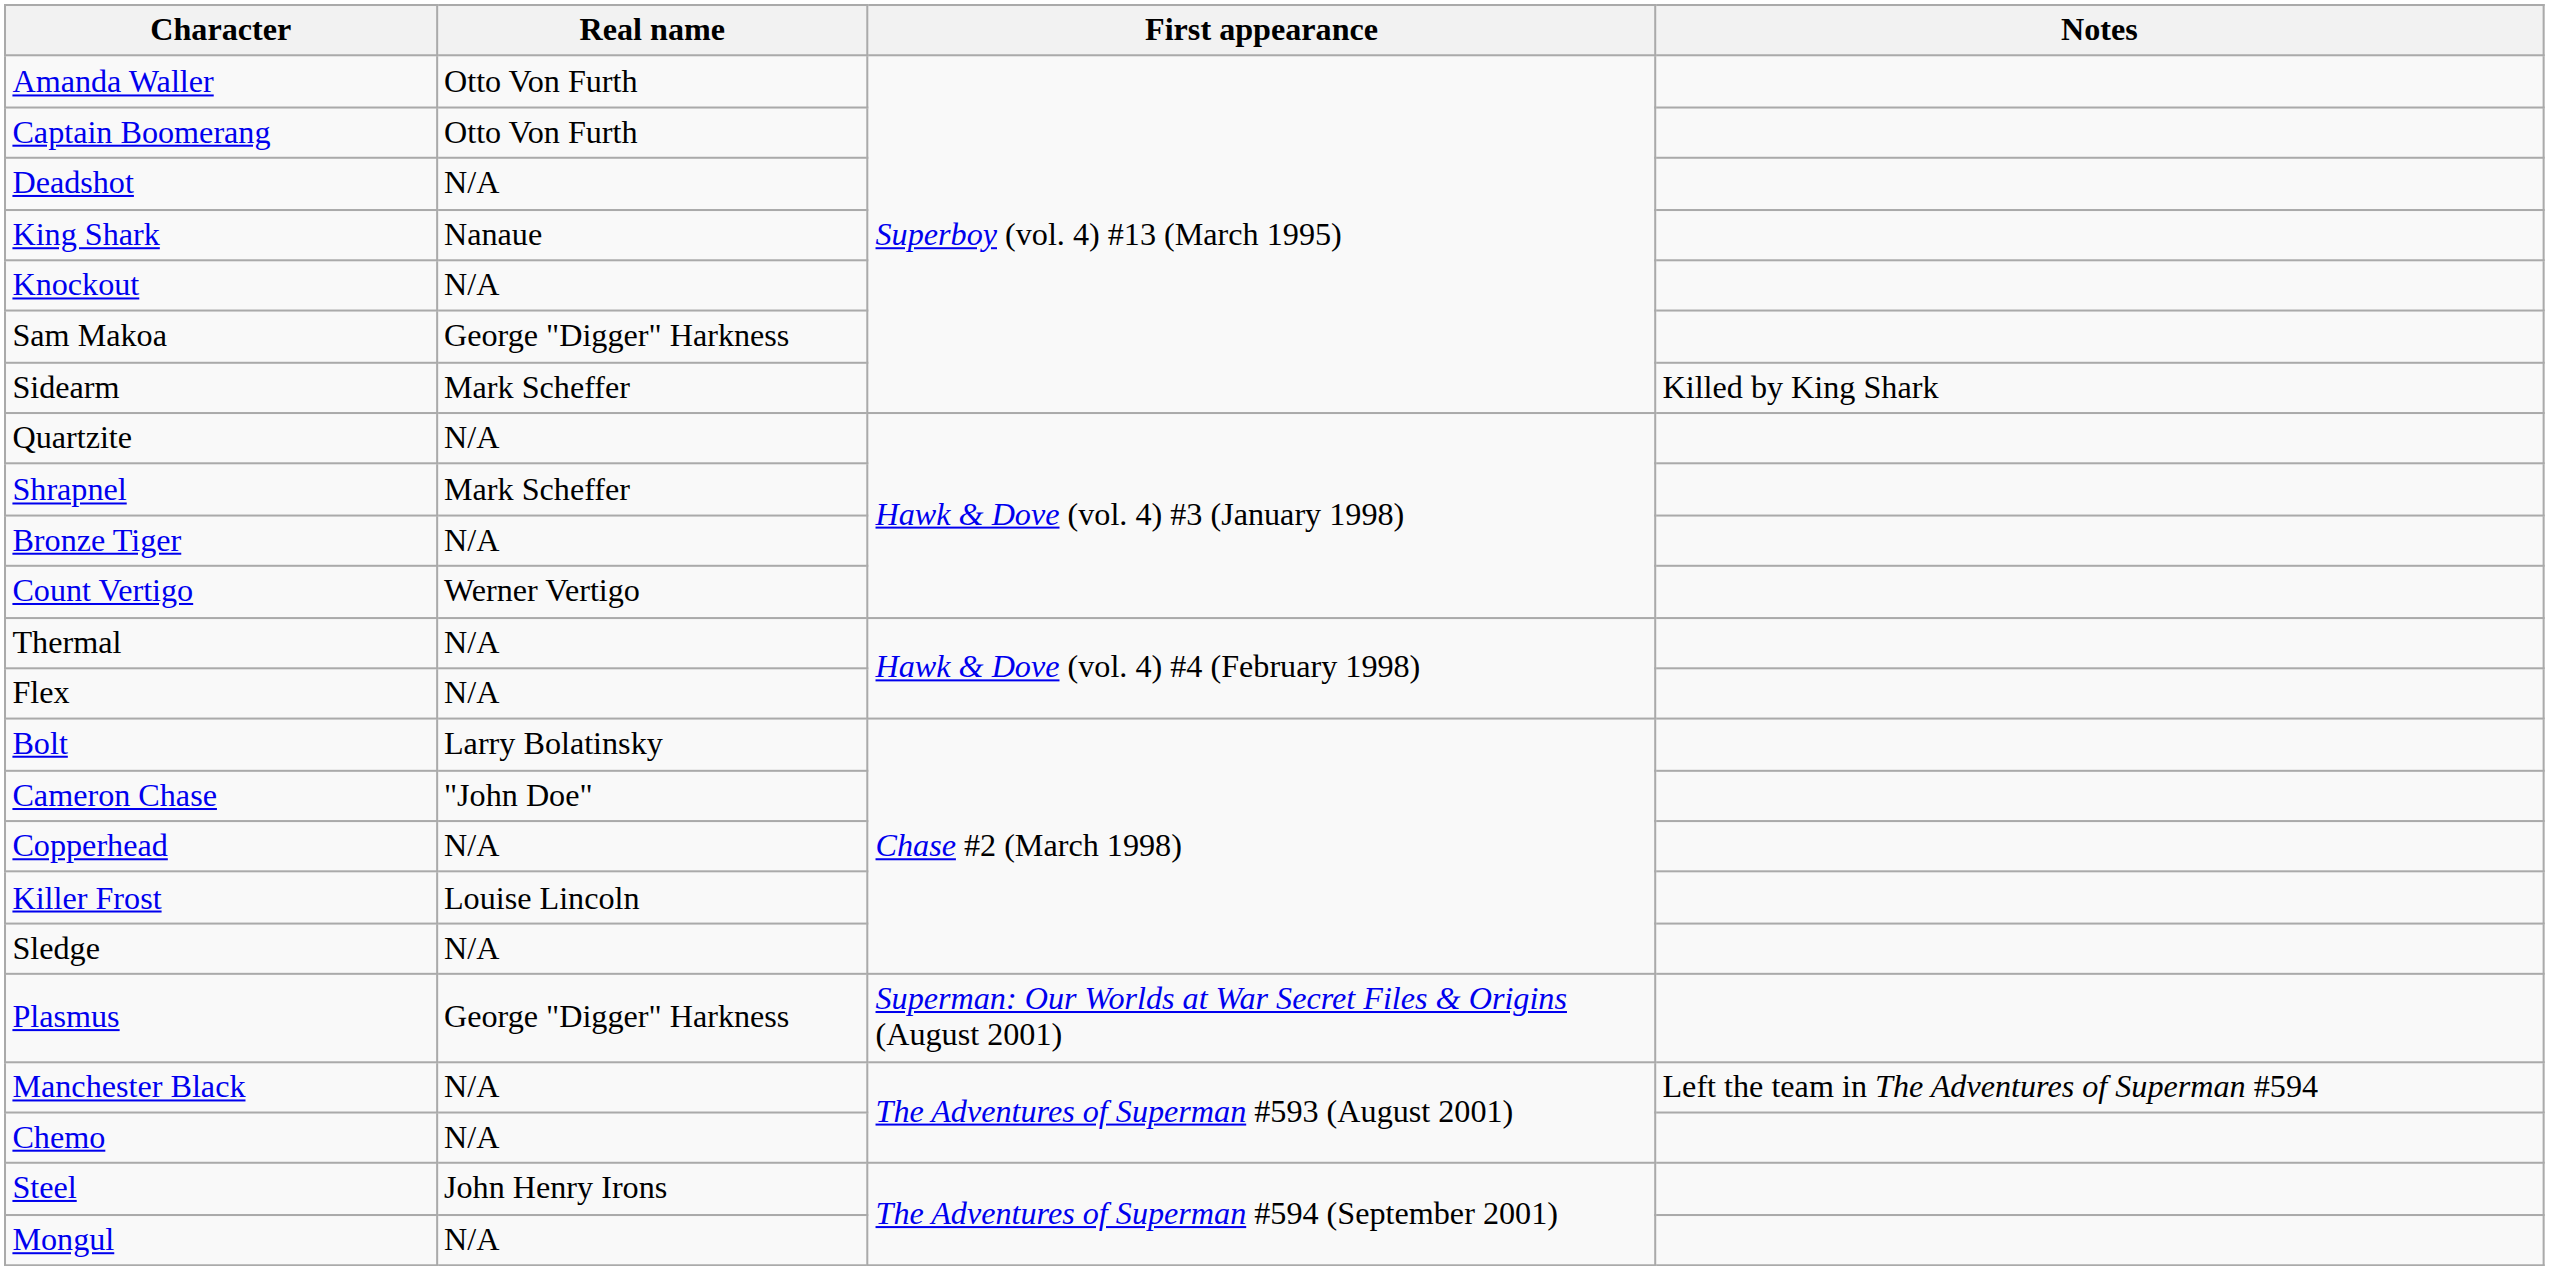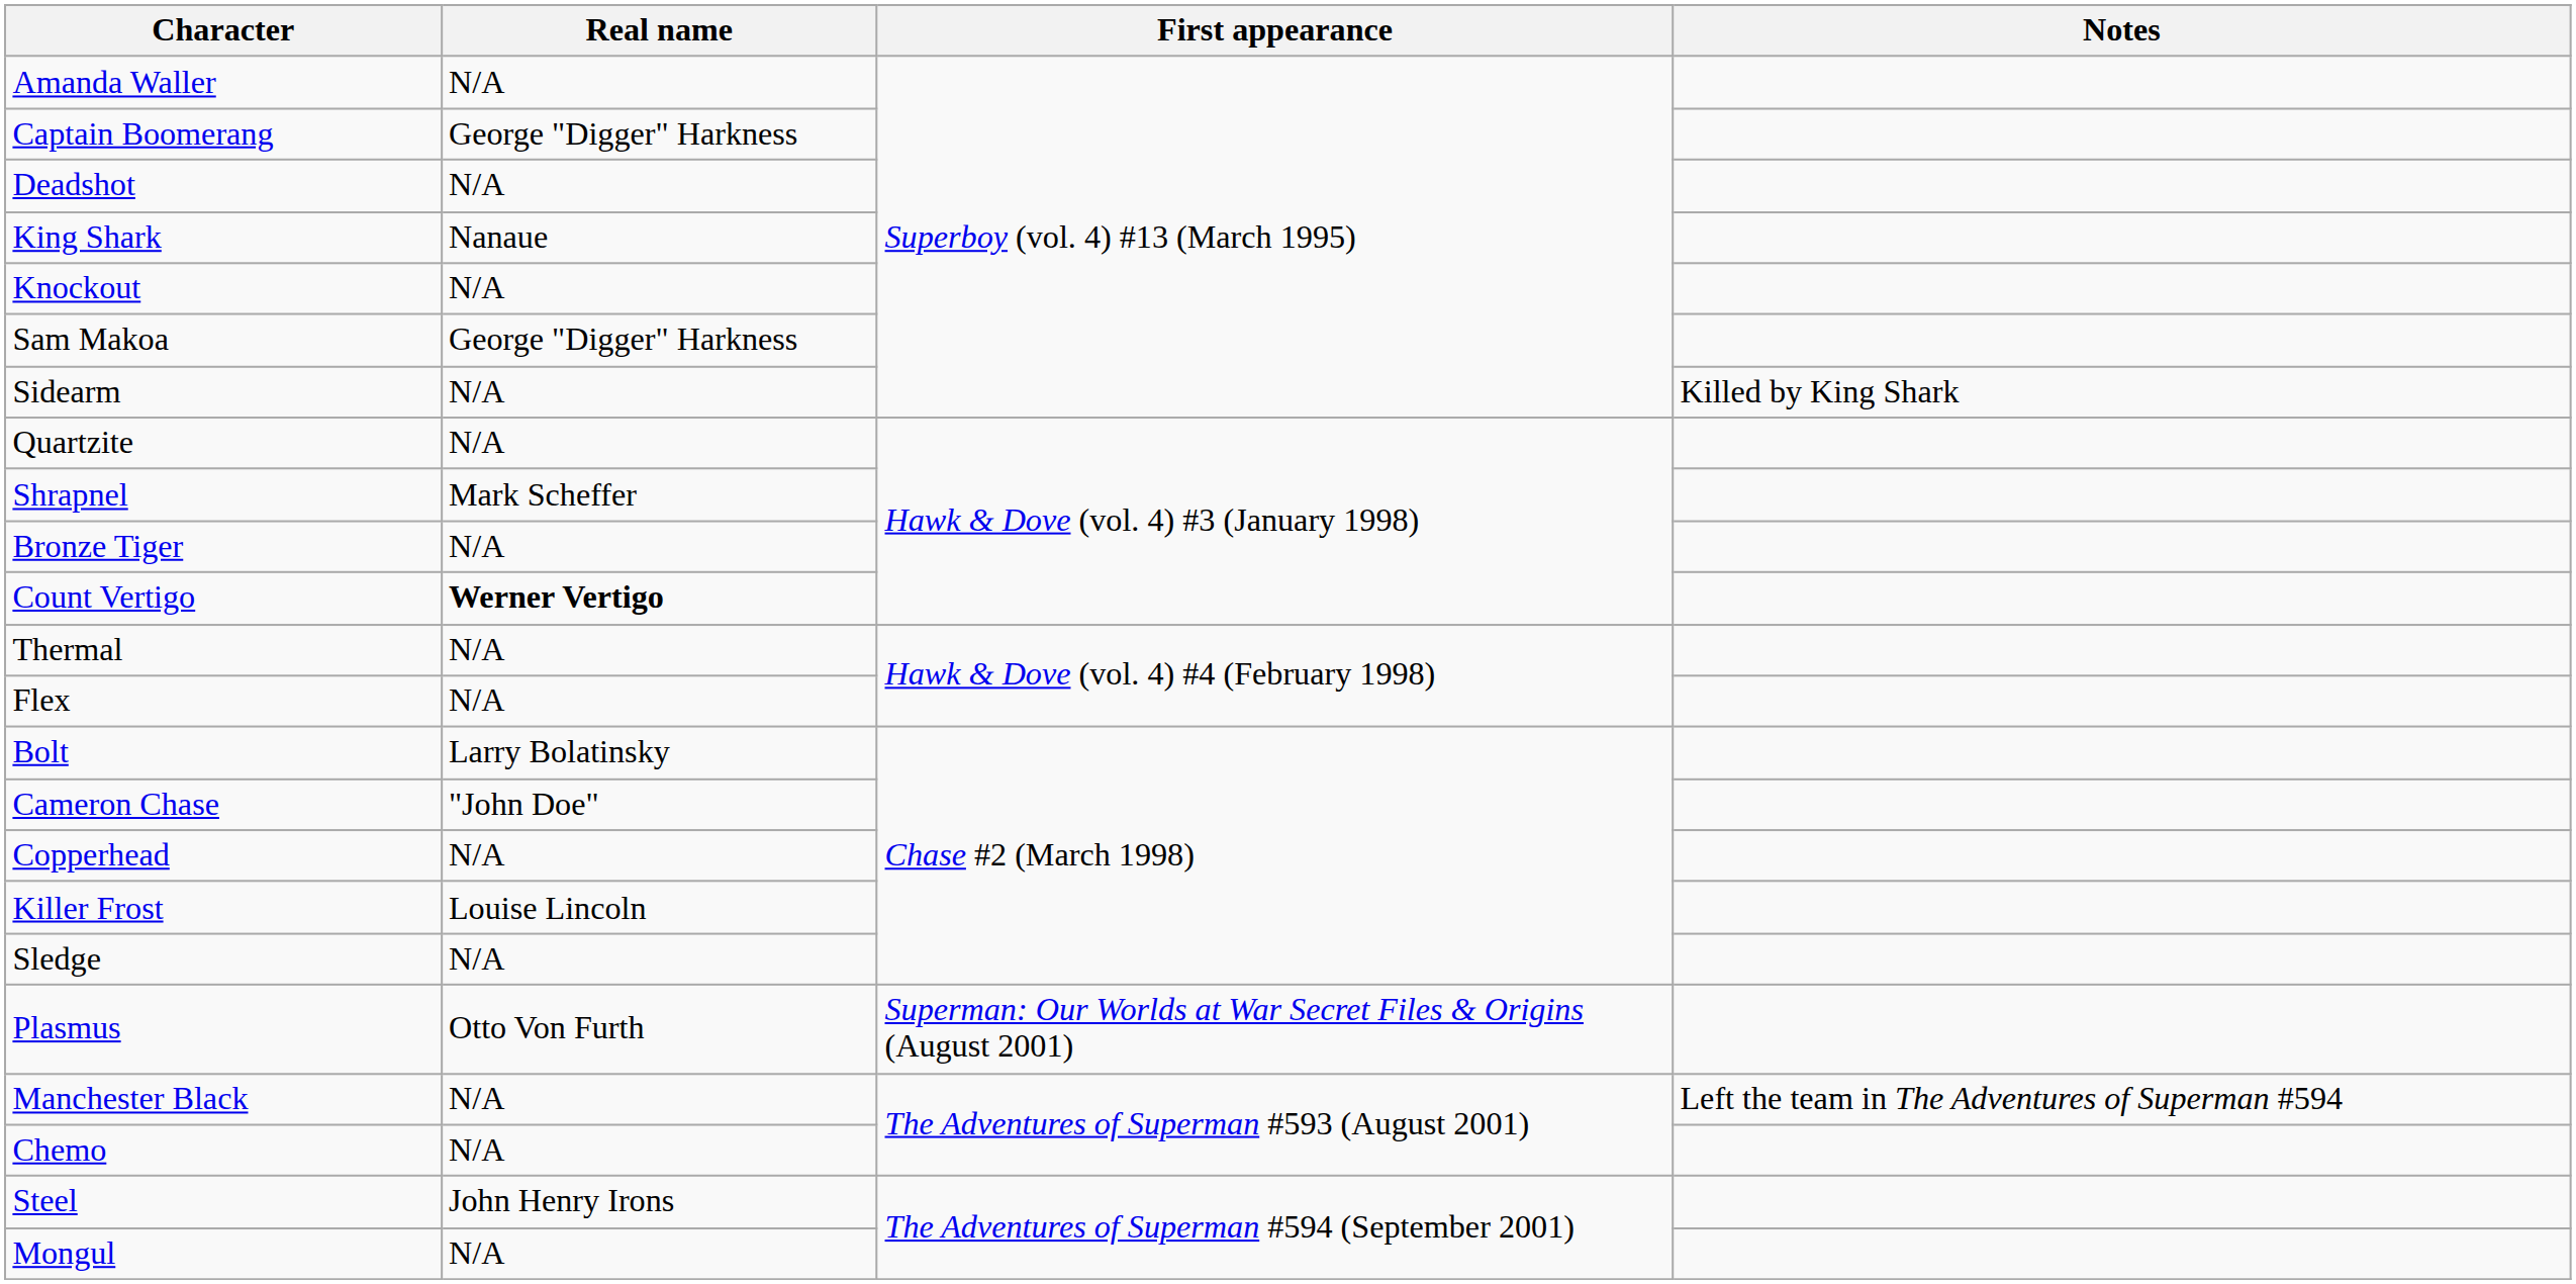Amanda Waller | Real name: Otto Von Furth -> N/A
Captain Boomerang | Real name: Otto Von Furth -> George "Digger" Harkness
Sidearm | Real name: Mark Scheffer -> N/A
Count Vertigo | Real name: normal -> bold
Plasmus | Real name: George "Digger" Harkness -> Otto Von Furth
